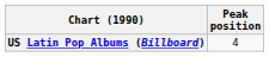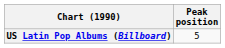US Latin Pop Albums (Billboard) | Peak position: 4 -> 5
